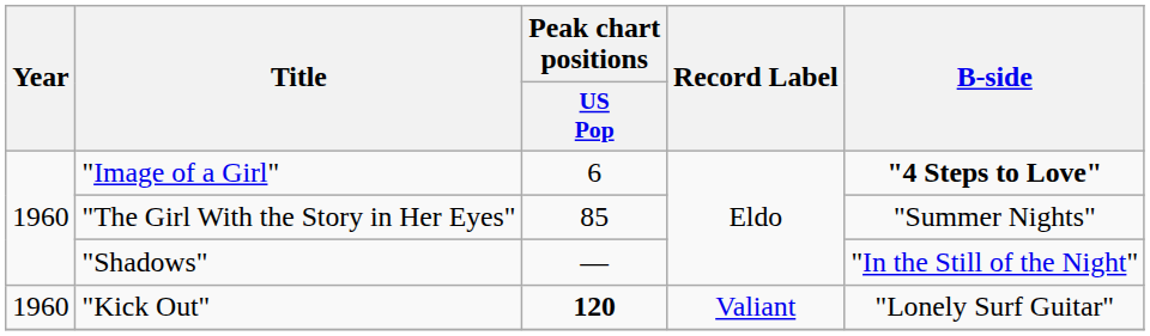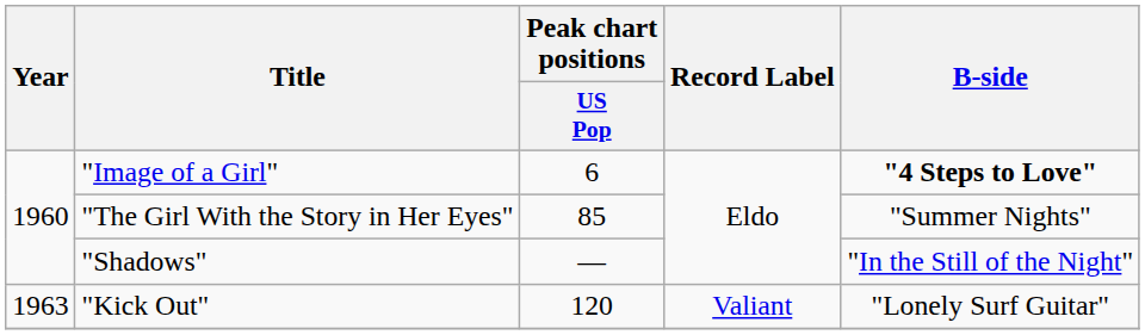"Kick Out" | Year: 1960 -> 1963
"Kick Out" | Peak chart positions / US Pop: bold -> normal
